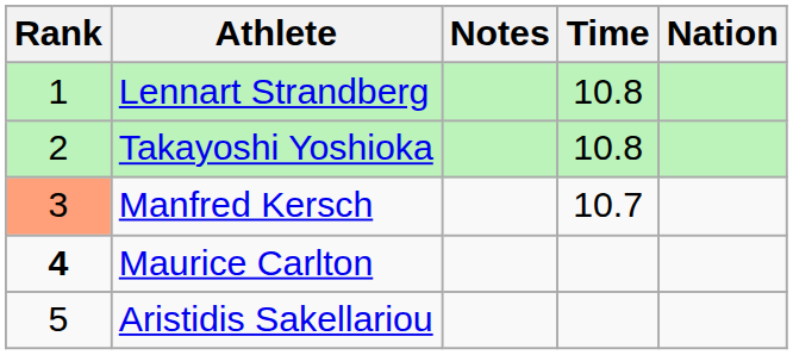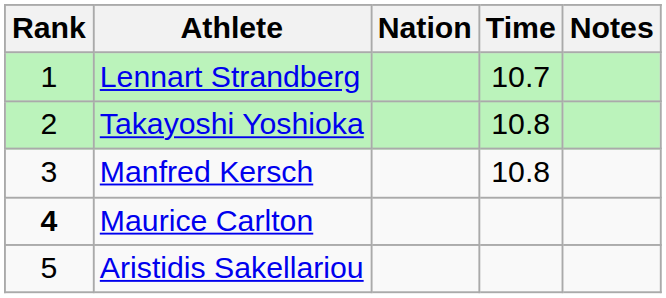columns swapped: Nation <-> Notes
Lennart Strandberg | Time: 10.8 -> 10.7
Manfred Kersch | Rank: lightsalmon background -> no background
Manfred Kersch | Time: 10.7 -> 10.8
